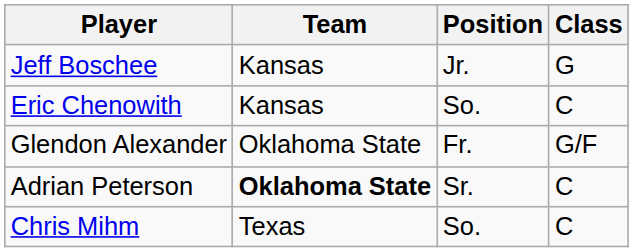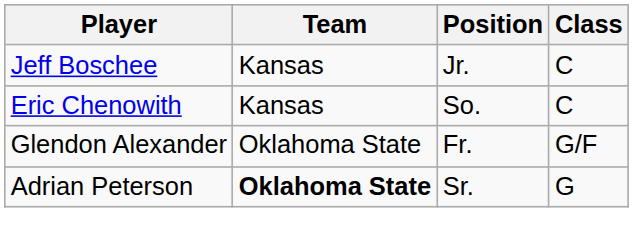Jeff Boschee | Class: G -> C
Adrian Peterson | Class: C -> G
- row: Chris Mihm | Texas | So. | C
